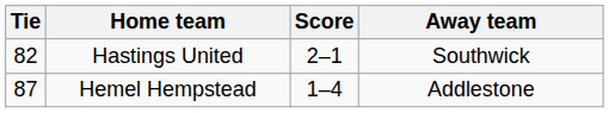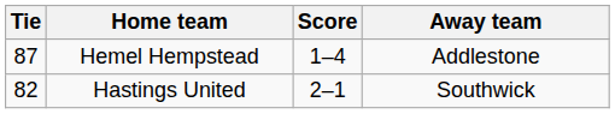rows swapped: Hastings United <-> Hemel Hempstead
